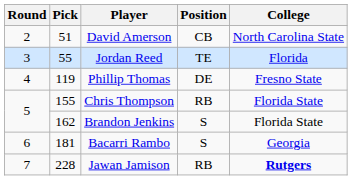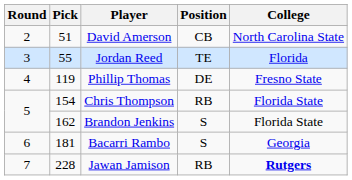Chris Thompson | Pick: 155 -> 154
